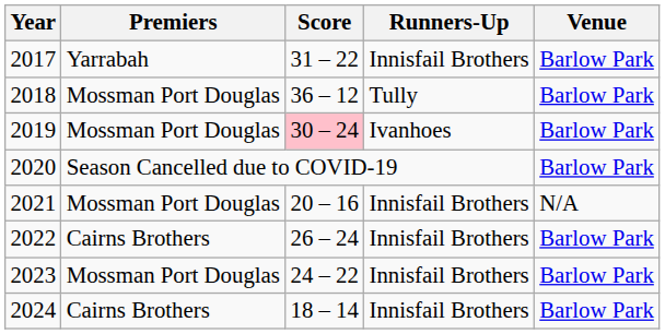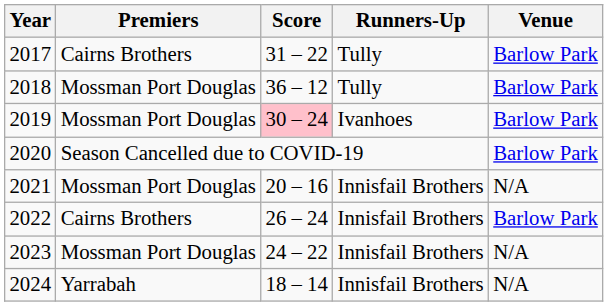2017 | Premiers: Yarrabah -> Cairns Brothers
2017 | Runners-Up: Innisfail Brothers -> Tully
2023 | Venue: Barlow Park -> N/A
2024 | Premiers: Cairns Brothers -> Yarrabah
2024 | Venue: Barlow Park -> N/A
